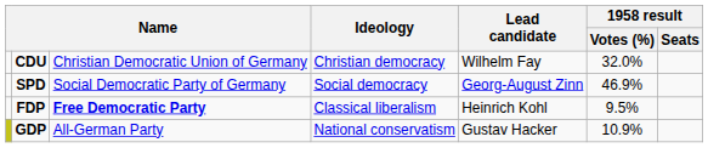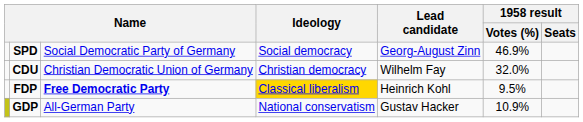rows swapped: SPD <-> CDU
FDP | Ideology: no background -> gold background
